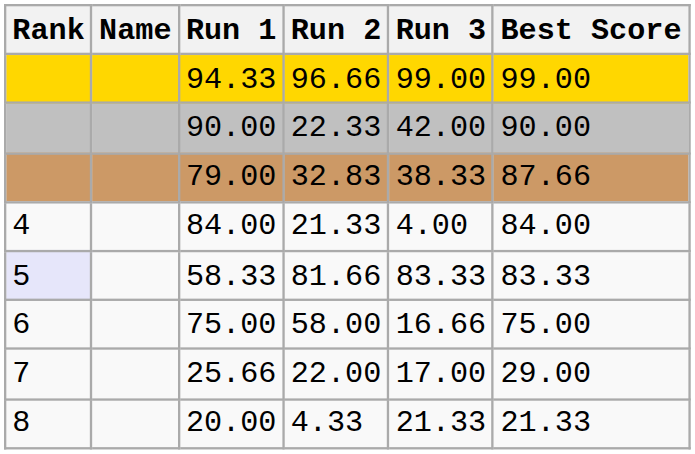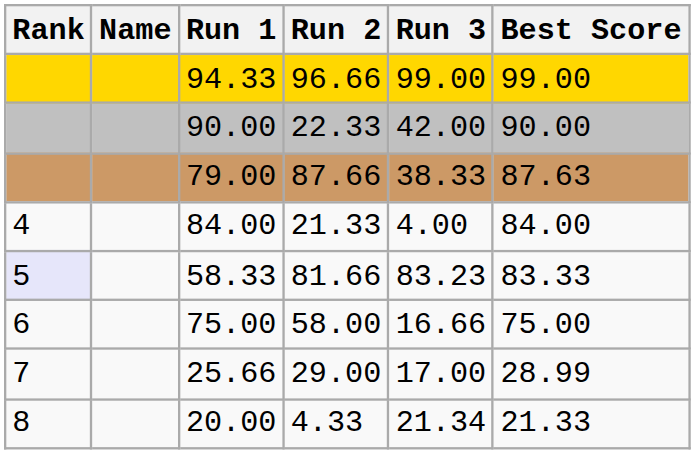79.00 | Run 2: 32.83 -> 87.66
79.00 | Best Score: 87.66 -> 87.63
58.33 | Run 3: 83.33 -> 83.23
25.66 | Run 2: 22.00 -> 29.00
25.66 | Best Score: 29.00 -> 28.99
20.00 | Run 3: 21.33 -> 21.34
